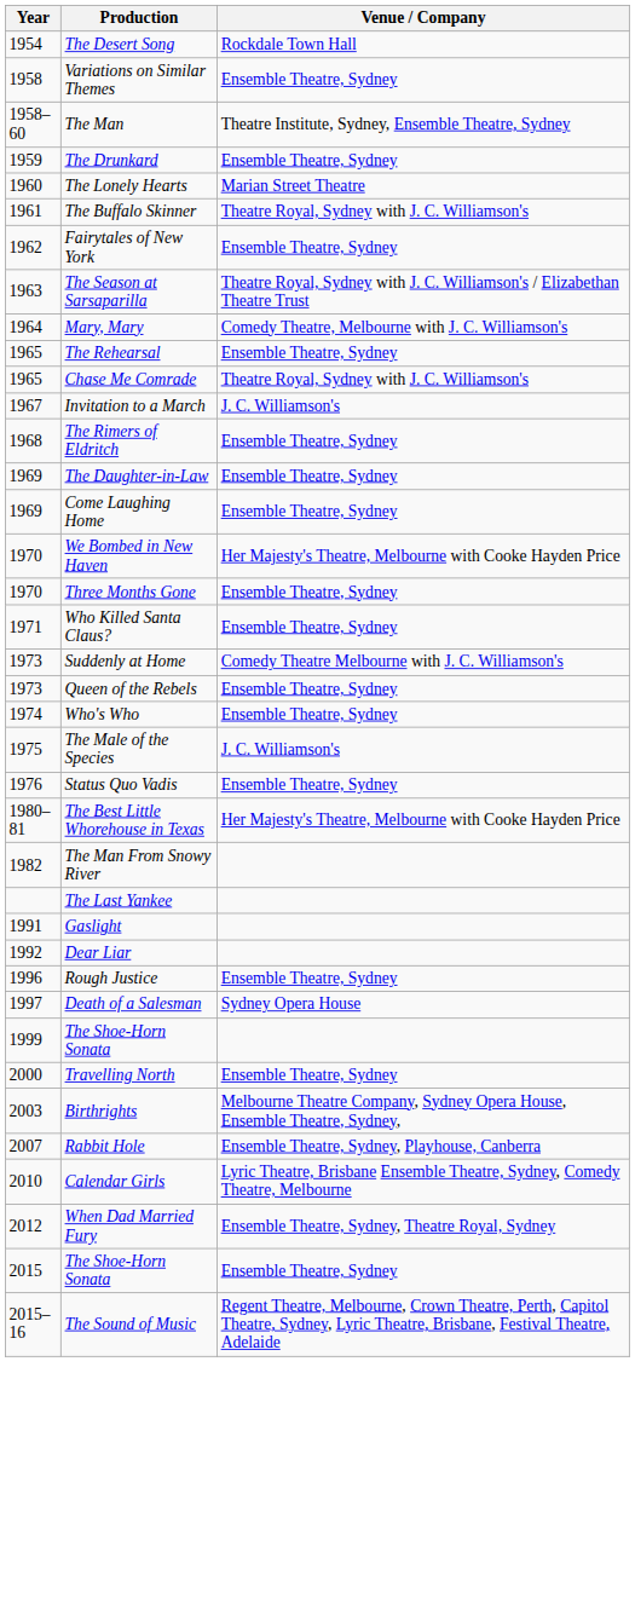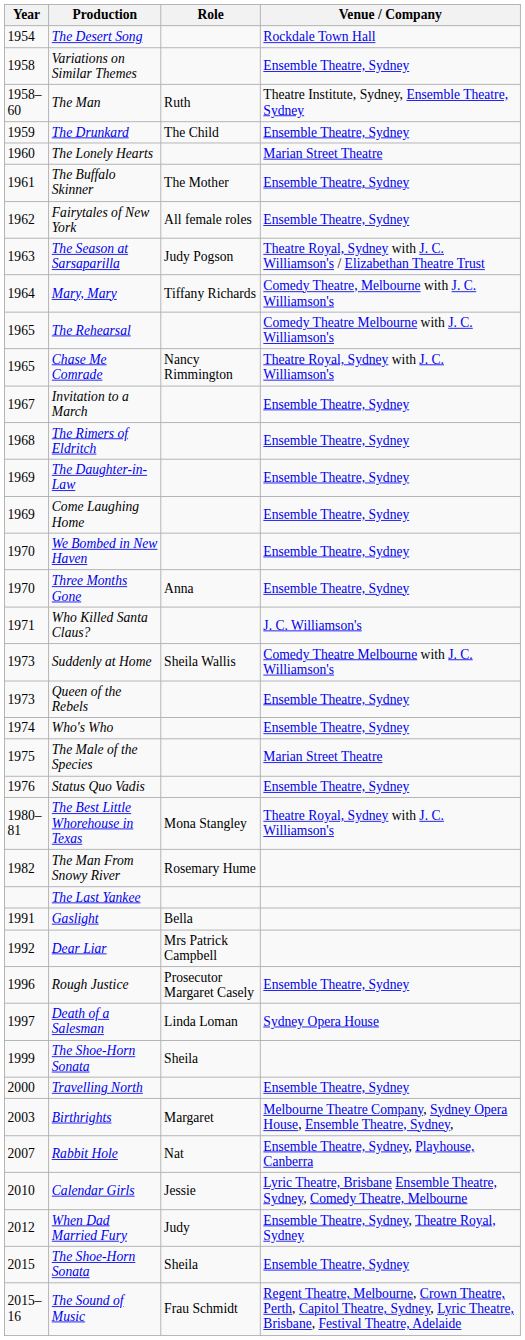+ column: Role | Ruth | The Child | The Mother | All female roles | Judy Pogson | Tiffany Richards | Nancy Rimmington | Anna | Sheila Wallis | Mona Stangley | Rosemary Hume | Bella | Mrs Patrick Campbell | Prosecutor Margaret Casely | Linda Loman | Sheila | Margaret | Nat | Jessie | Judy | Sheila | Frau Schmidt
The Buffalo Skinner | Venue / Company: Theatre Royal, Sydney with J. C. Williamson's -> Ensemble Theatre, Sydney
The Rehearsal | Venue / Company: Ensemble Theatre, Sydney -> Comedy Theatre Melbourne with J. C. Williamson's
Invitation to a March | Venue / Company: J. C. Williamson's -> Ensemble Theatre, Sydney
We Bombed in New Haven | Venue / Company: Her Majesty's Theatre, Melbourne with Cooke Hayden Price -> Ensemble Theatre, Sydney
Who Killed Santa Claus? | Venue / Company: Ensemble Theatre, Sydney -> J. C. Williamson's
The Male of the Species | Venue / Company: J. C. Williamson's -> Marian Street Theatre
The Best Little Whorehouse in Texas | Venue / Company: Her Majesty's Theatre, Melbourne with Cooke Hayden Price -> Theatre Royal, Sydney with J. C. Williamson's
